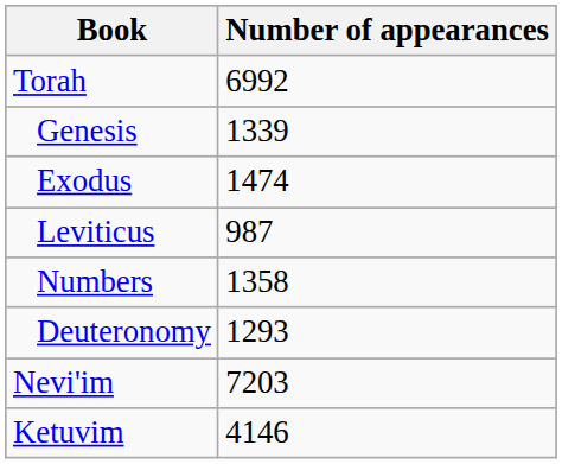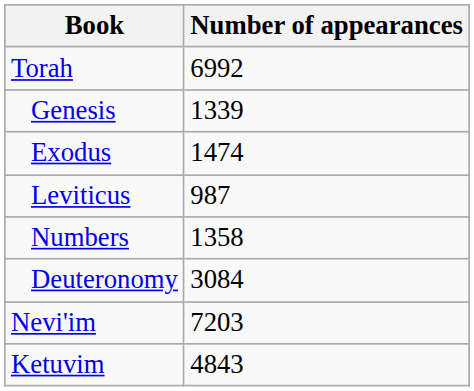Deuteronomy | Number of appearances: 1293 -> 3084
Ketuvim | Number of appearances: 4146 -> 4843
